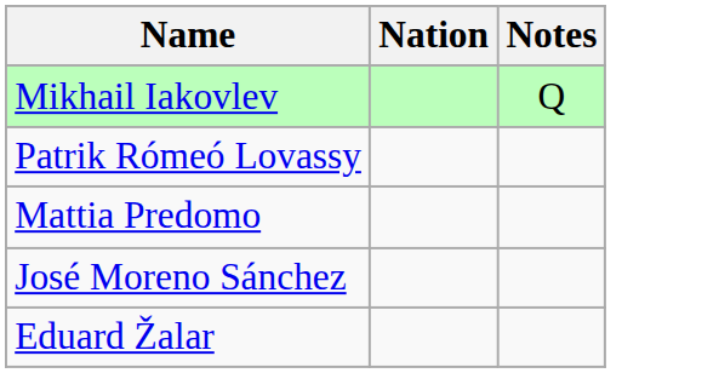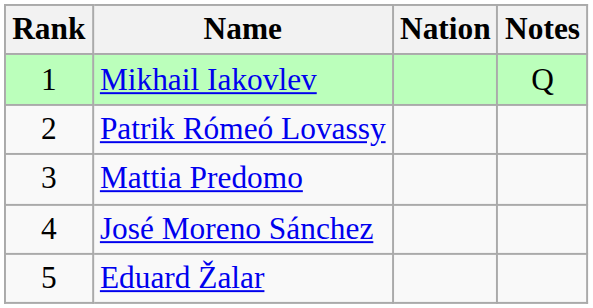+ column: Rank | 1 | 2 | 3 | 4 | 5
